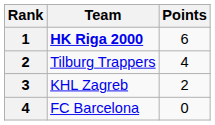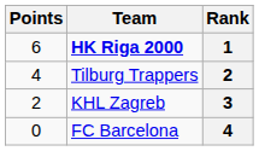columns swapped: Rank <-> Points
